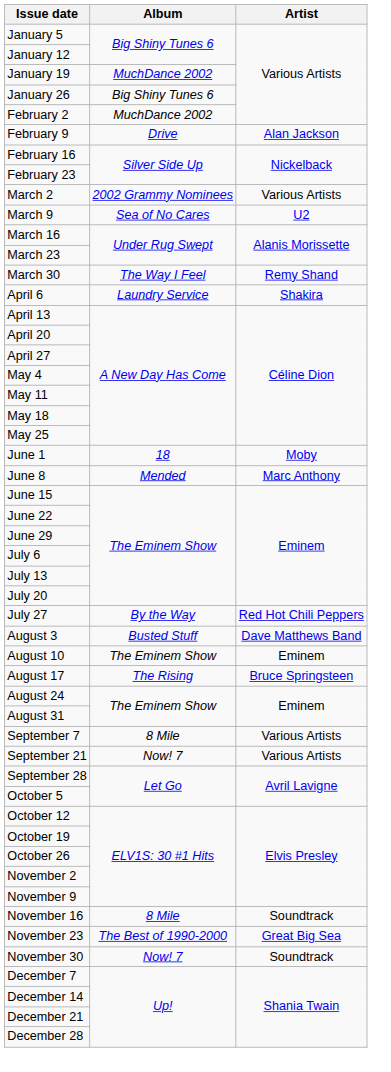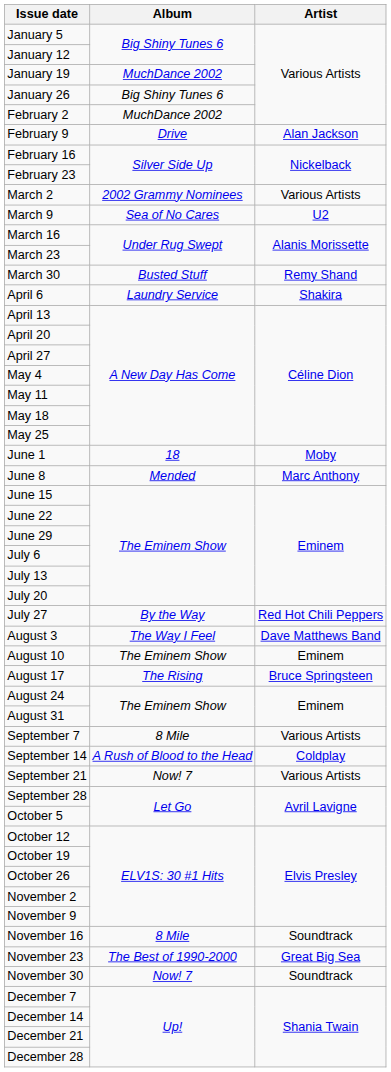March 30 | Album: The Way I Feel -> Busted Stuff
August 3 | Album: Busted Stuff -> The Way I Feel
+ row: September 14 | A Rush of Blood to the Head | Coldplay
